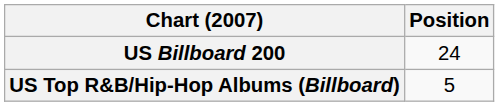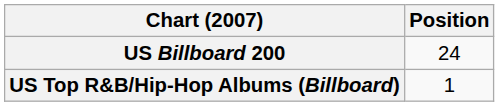US Top R&B/Hip-Hop Albums (Billboard) | Position: 5 -> 1
